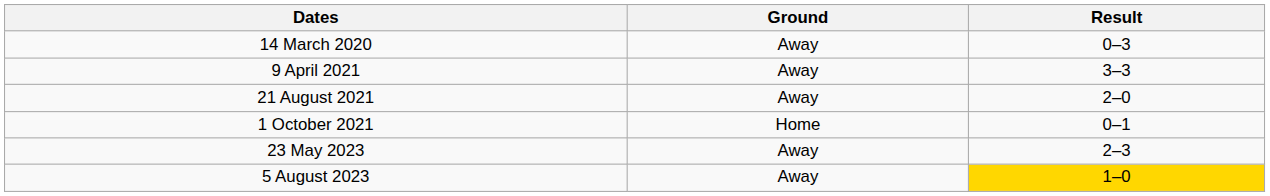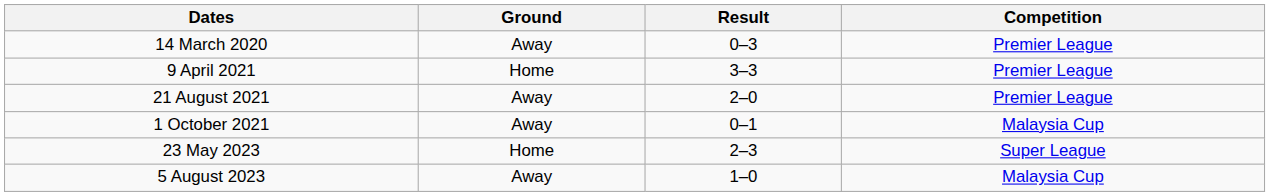+ column: Competition | Premier League | Premier League | Premier League | Malaysia Cup | Super League | Malaysia Cup
9 April 2021 | Ground: Away -> Home
1 October 2021 | Ground: Home -> Away
23 May 2023 | Ground: Away -> Home
5 August 2023 | Result: gold background -> no background
